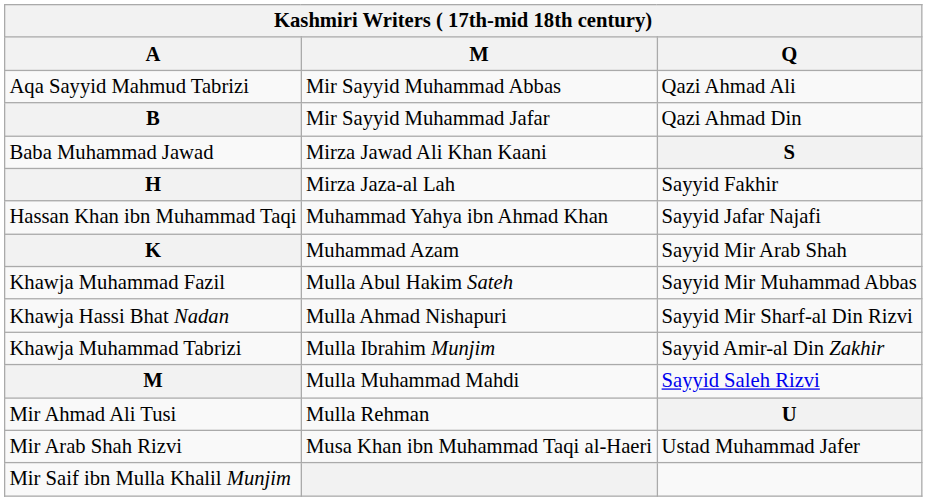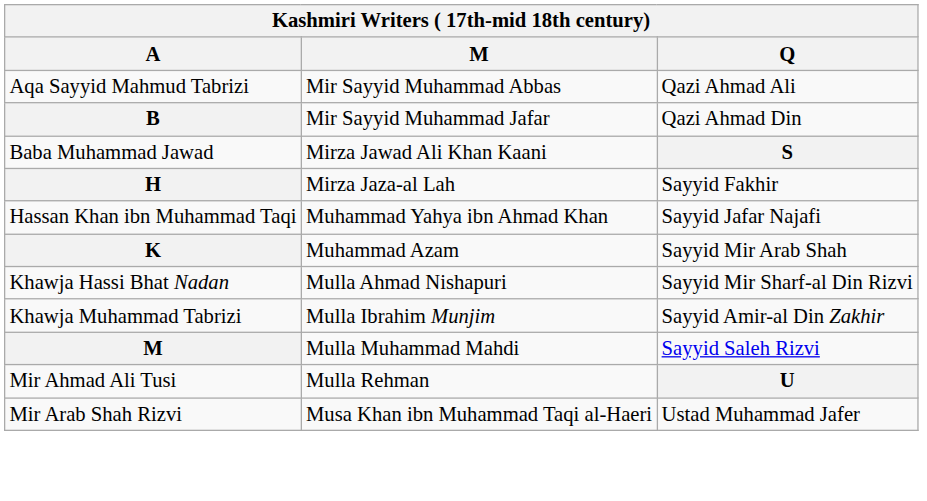- row: Khawja Muhammad Fazil | Mulla Abul Hakim Sateh | Sayyid Mir Muhammad Abbas
- row: Mir Saif ibn Mulla Khalil Munjim
